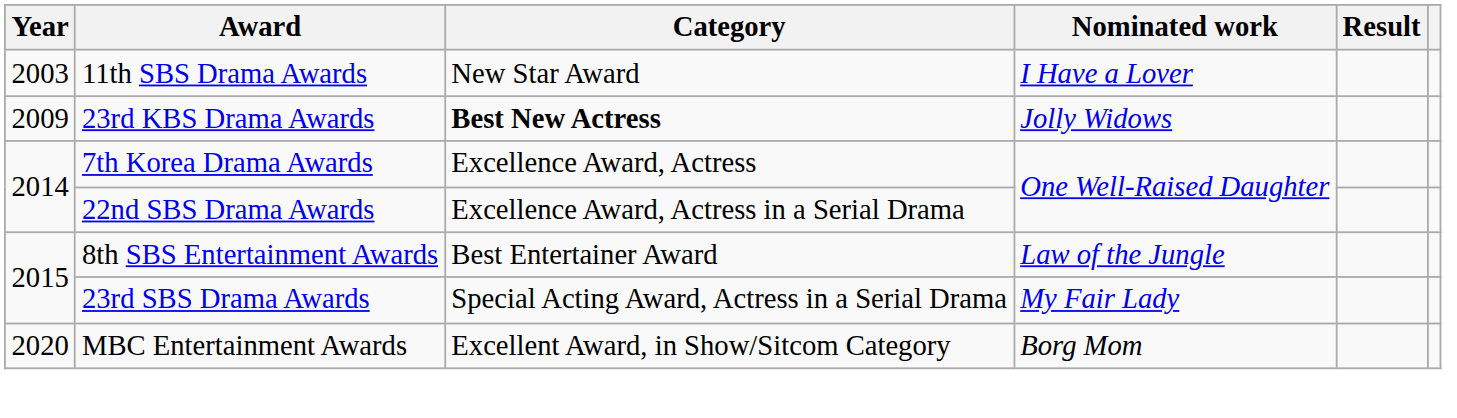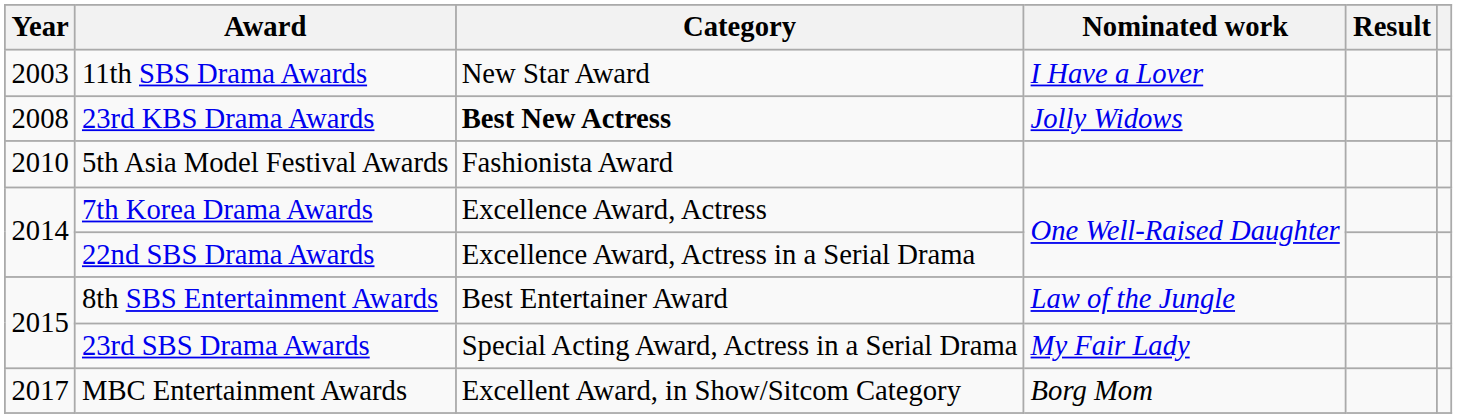23rd KBS Drama Awards | Year: 2009 -> 2008
+ row: 2010 | 5th Asia Model Festival Awards | Fashionista Award
MBC Entertainment Awards | Year: 2020 -> 2017
